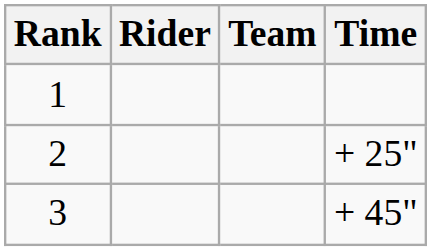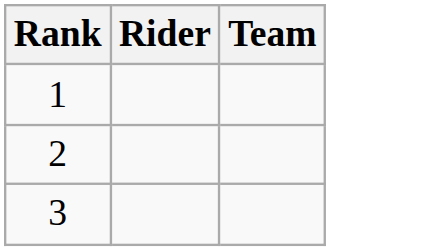- column: Time | + 25" | + 45"
